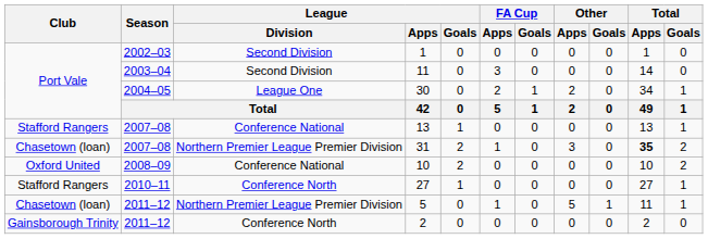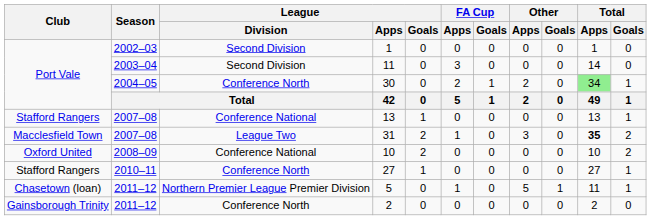30 | League / Division: League One -> Conference North
30 | Total / Apps: no background -> lightgreen background
31 | Club: Chasetown (loan) -> Macclesfield Town
31 | League / Division: Northern Premier League Premier Division -> League Two
